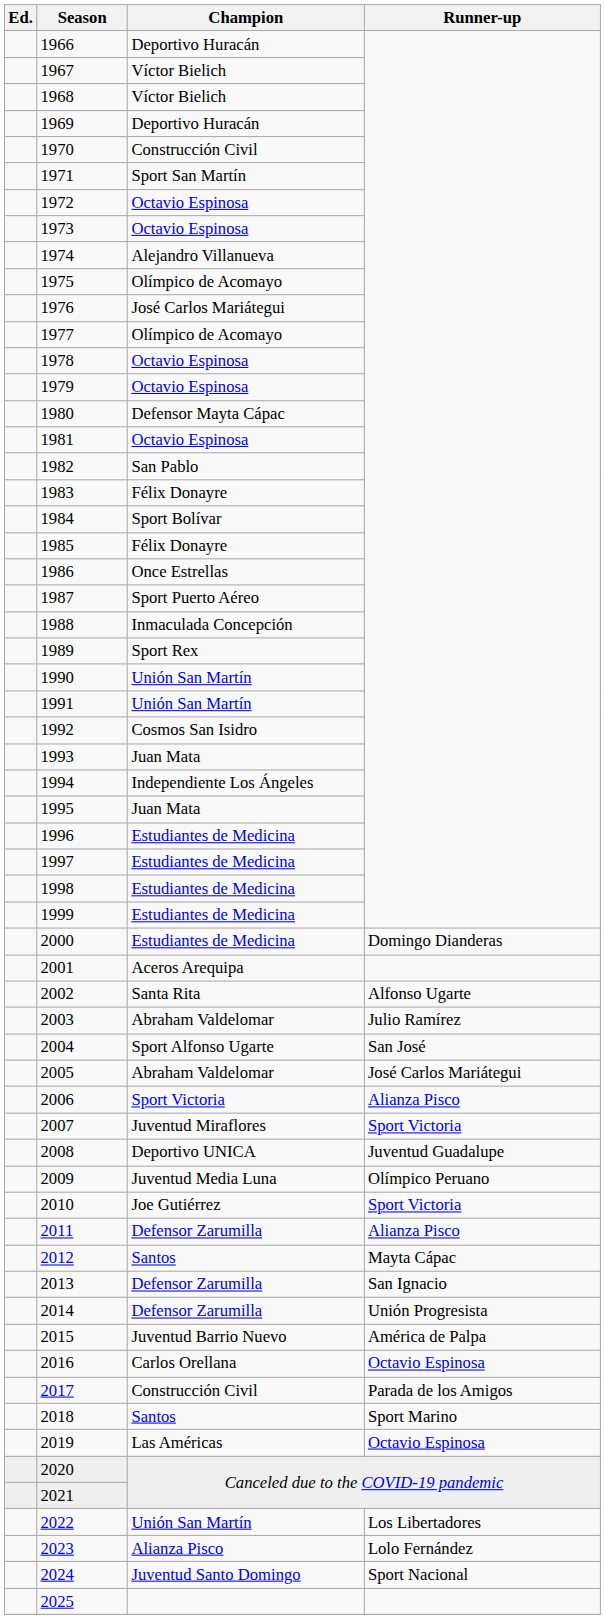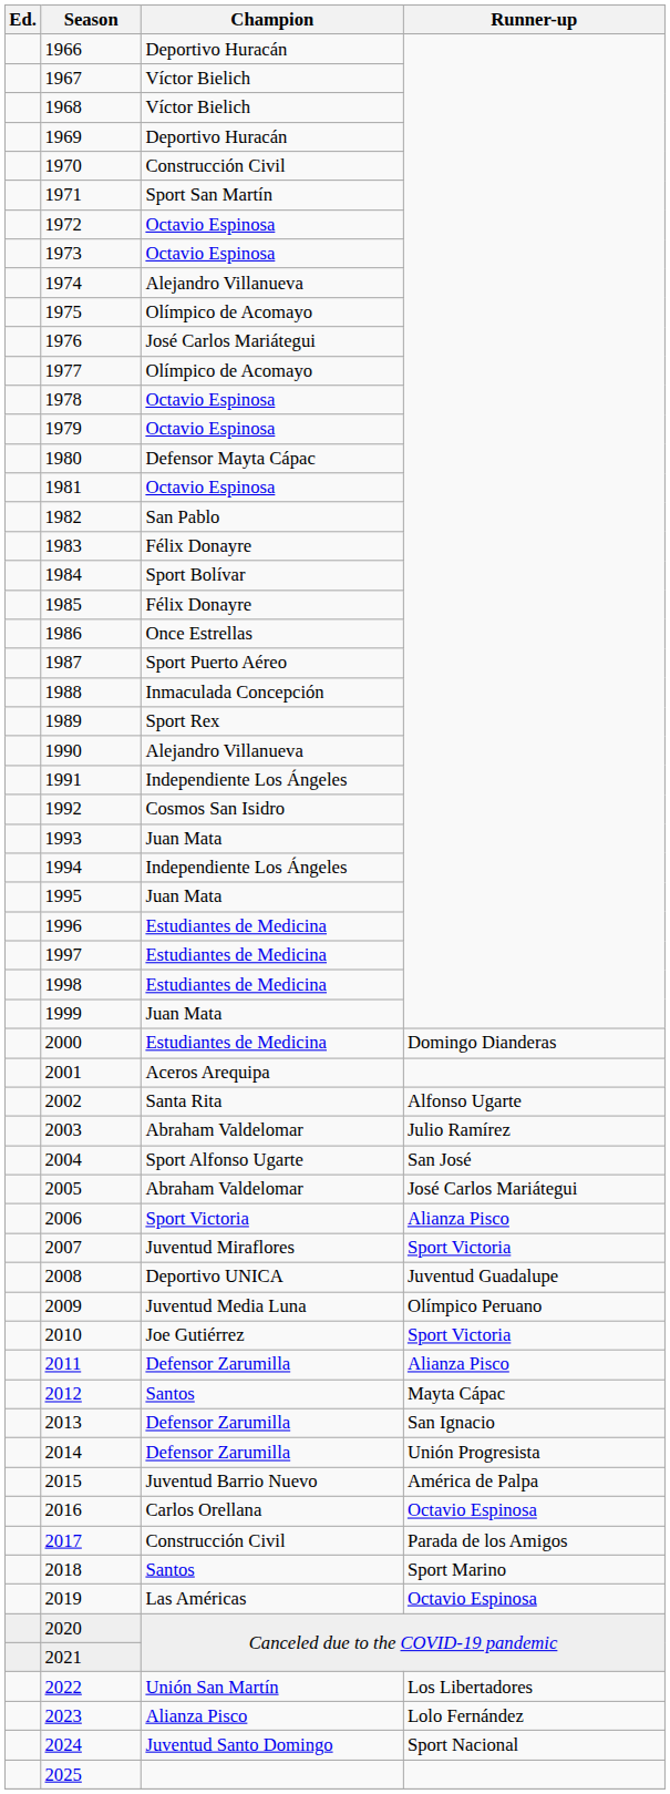1990 | Champion: Unión San Martín -> Alejandro Villanueva
1991 | Champion: Unión San Martín -> Independiente Los Ángeles
1999 | Champion: Estudiantes de Medicina -> Juan Mata
